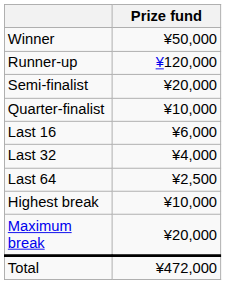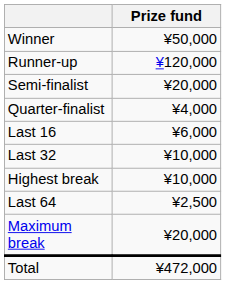Quarter-finalist | Prize fund: ¥10,000 -> ¥4,000
Last 32 | Prize fund: ¥4,000 -> ¥10,000
rows swapped: Last 64 <-> Highest break
